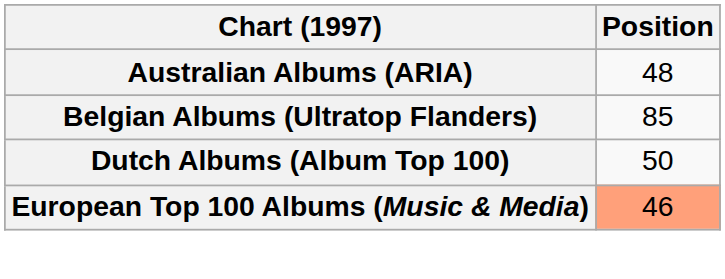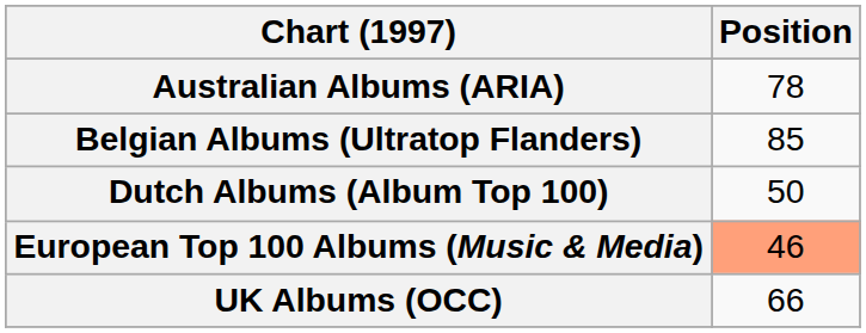Australian Albums (ARIA) | Position: 48 -> 78
+ row: UK Albums (OCC) | 66
